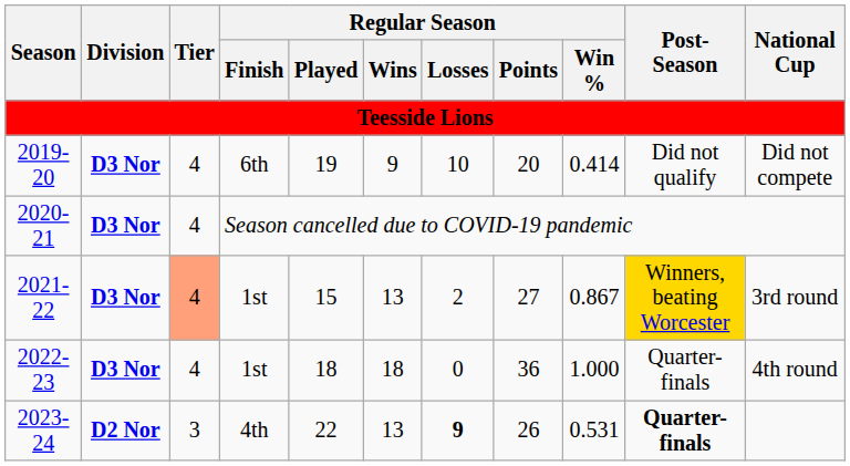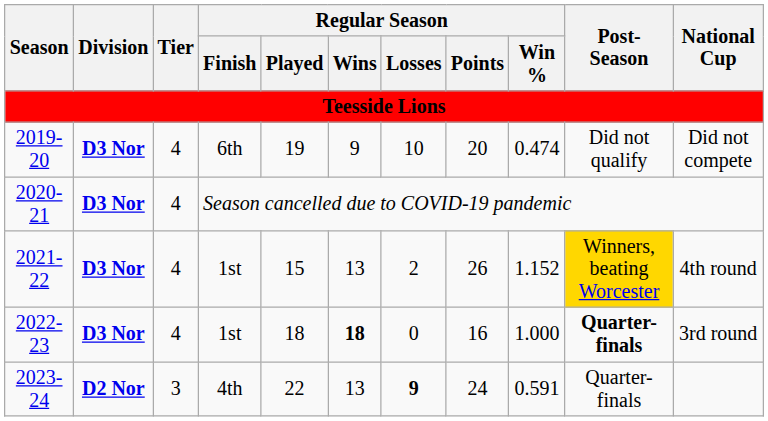2019-20 | Regular Season / Win %: 0.414 -> 0.474
2021-22 | Tier: lightsalmon background -> no background
2021-22 | Regular Season / Points: 27 -> 26
2021-22 | Regular Season / Win %: 0.867 -> 1.152
2021-22 | National Cup: 3rd round -> 4th round
2022-23 | Regular Season / Wins: normal -> bold
2022-23 | Regular Season / Points: 36 -> 16
2022-23 | Post-Season: normal -> bold
2022-23 | National Cup: 4th round -> 3rd round
2023-24 | Regular Season / Points: 26 -> 24
2023-24 | Regular Season / Win %: 0.531 -> 0.591
2023-24 | Post-Season: bold -> normal
